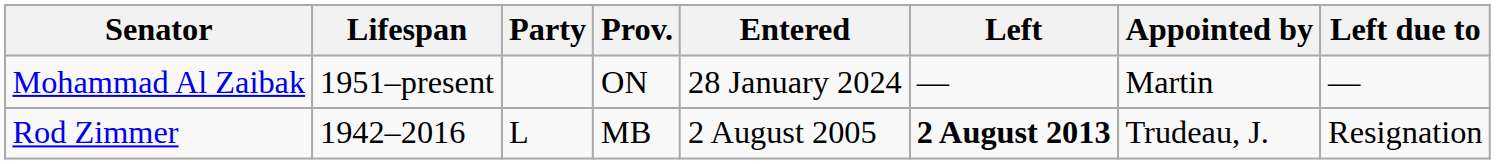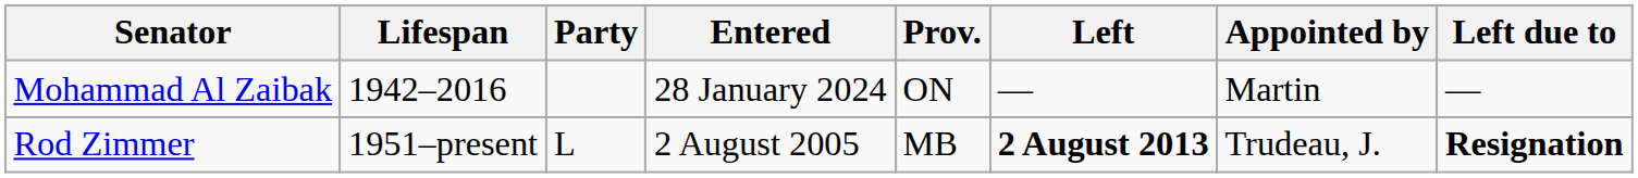columns swapped: Prov. <-> Entered
Mohammad Al Zaibak | Lifespan: 1951–present -> 1942–2016
Rod Zimmer | Lifespan: 1942–2016 -> 1951–present
Rod Zimmer | Left due to: normal -> bold
